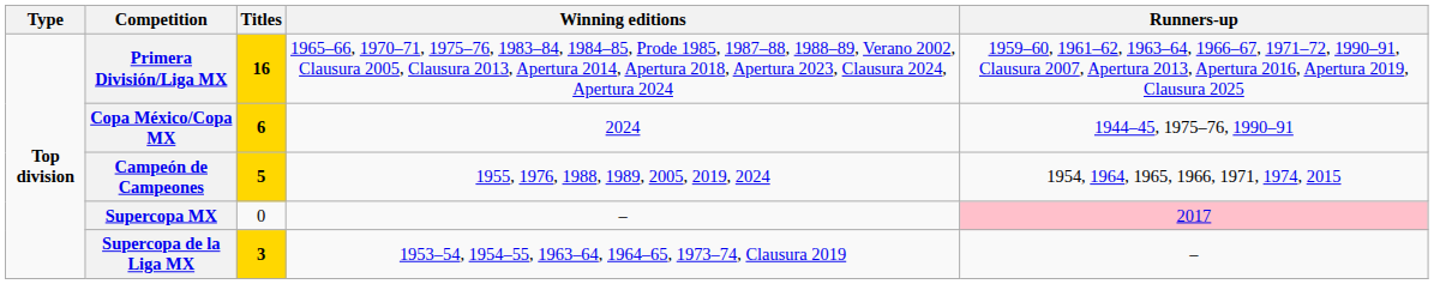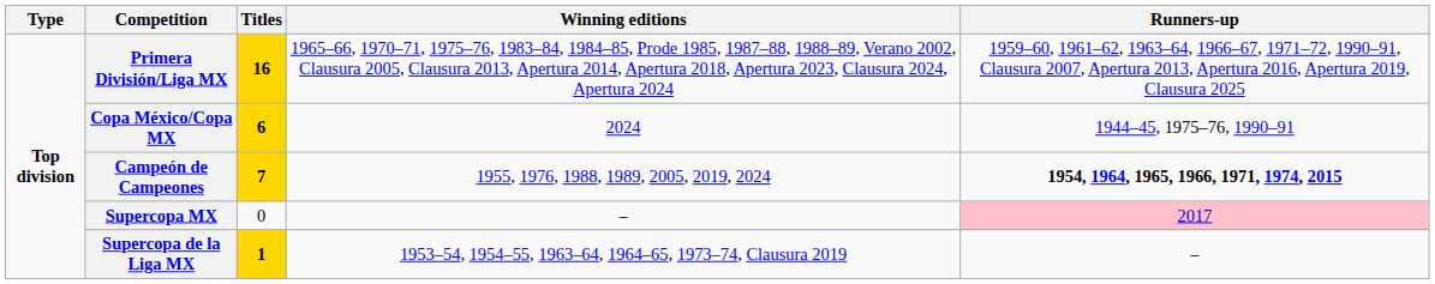Campeón de Campeones | Titles: 5 -> 7
Campeón de Campeones | Runners-up: normal -> bold
Supercopa de la Liga MX | Titles: 3 -> 1
